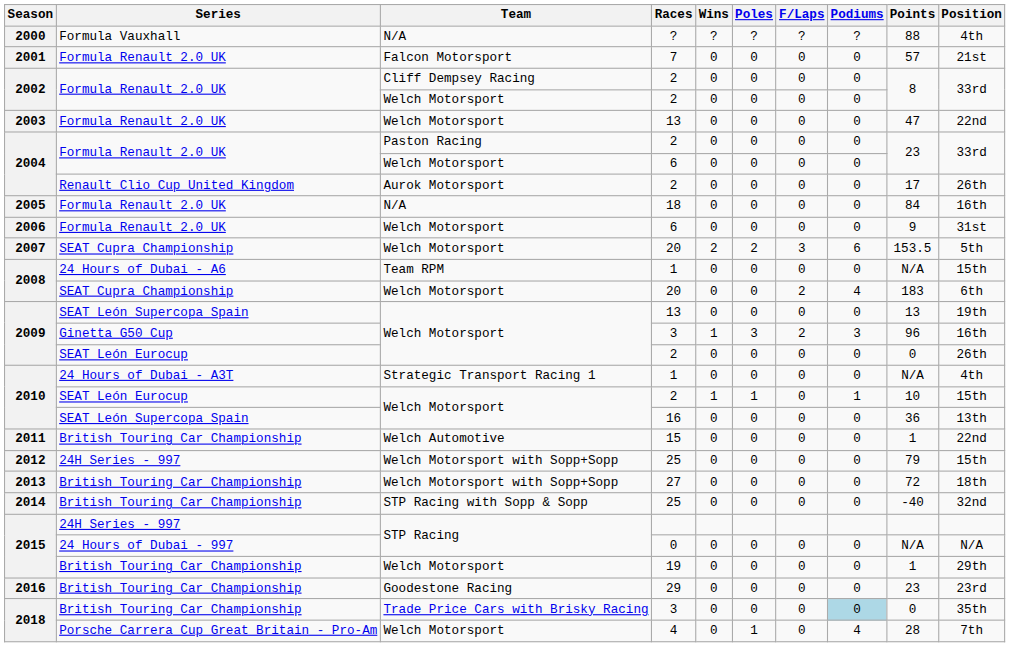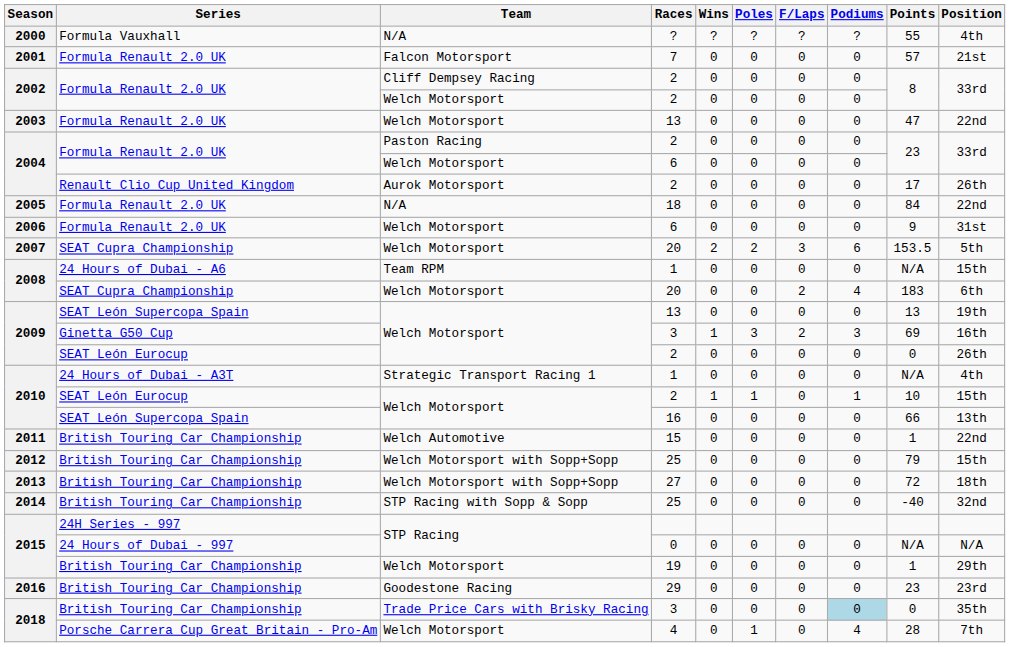2000 | Points: 88 -> 55
2005 | Position: 16th -> 22nd
2009 / 3 | Points: 96 -> 69
2010 / 16 | Points: 36 -> 66
2012 | Series: 24H Series - 997 -> British Touring Car Championship
